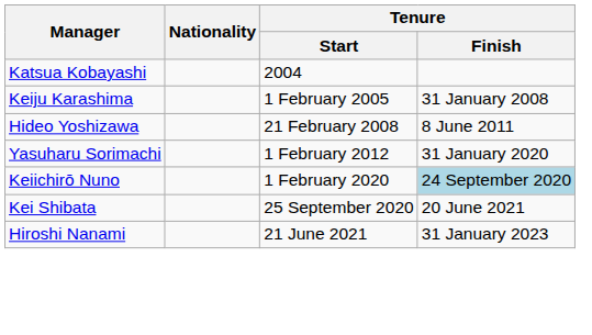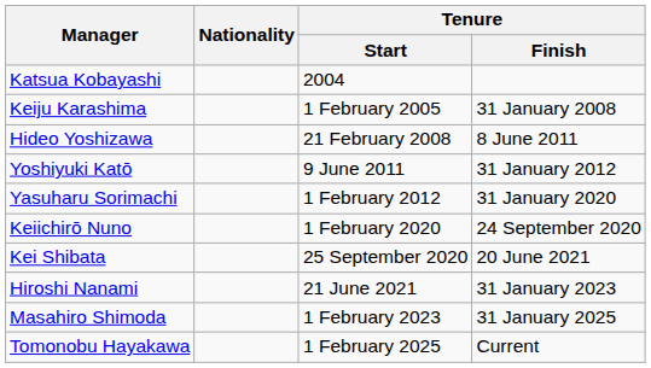+ row: Yoshiyuki Katō | 9 June 2011 | 31 January 2012
Keiichirō Nuno | Tenure / Finish: lightblue background -> no background
+ row: Masahiro Shimoda | 1 February 2023 | 31 January 2025
+ row: Tomonobu Hayakawa | 1 February 2025 | Current
